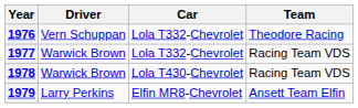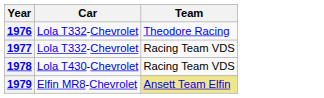- column: Driver | Vern Schuppan | Warwick Brown | Warwick Brown | Larry Perkins
1979 | Team: no background -> khaki background
